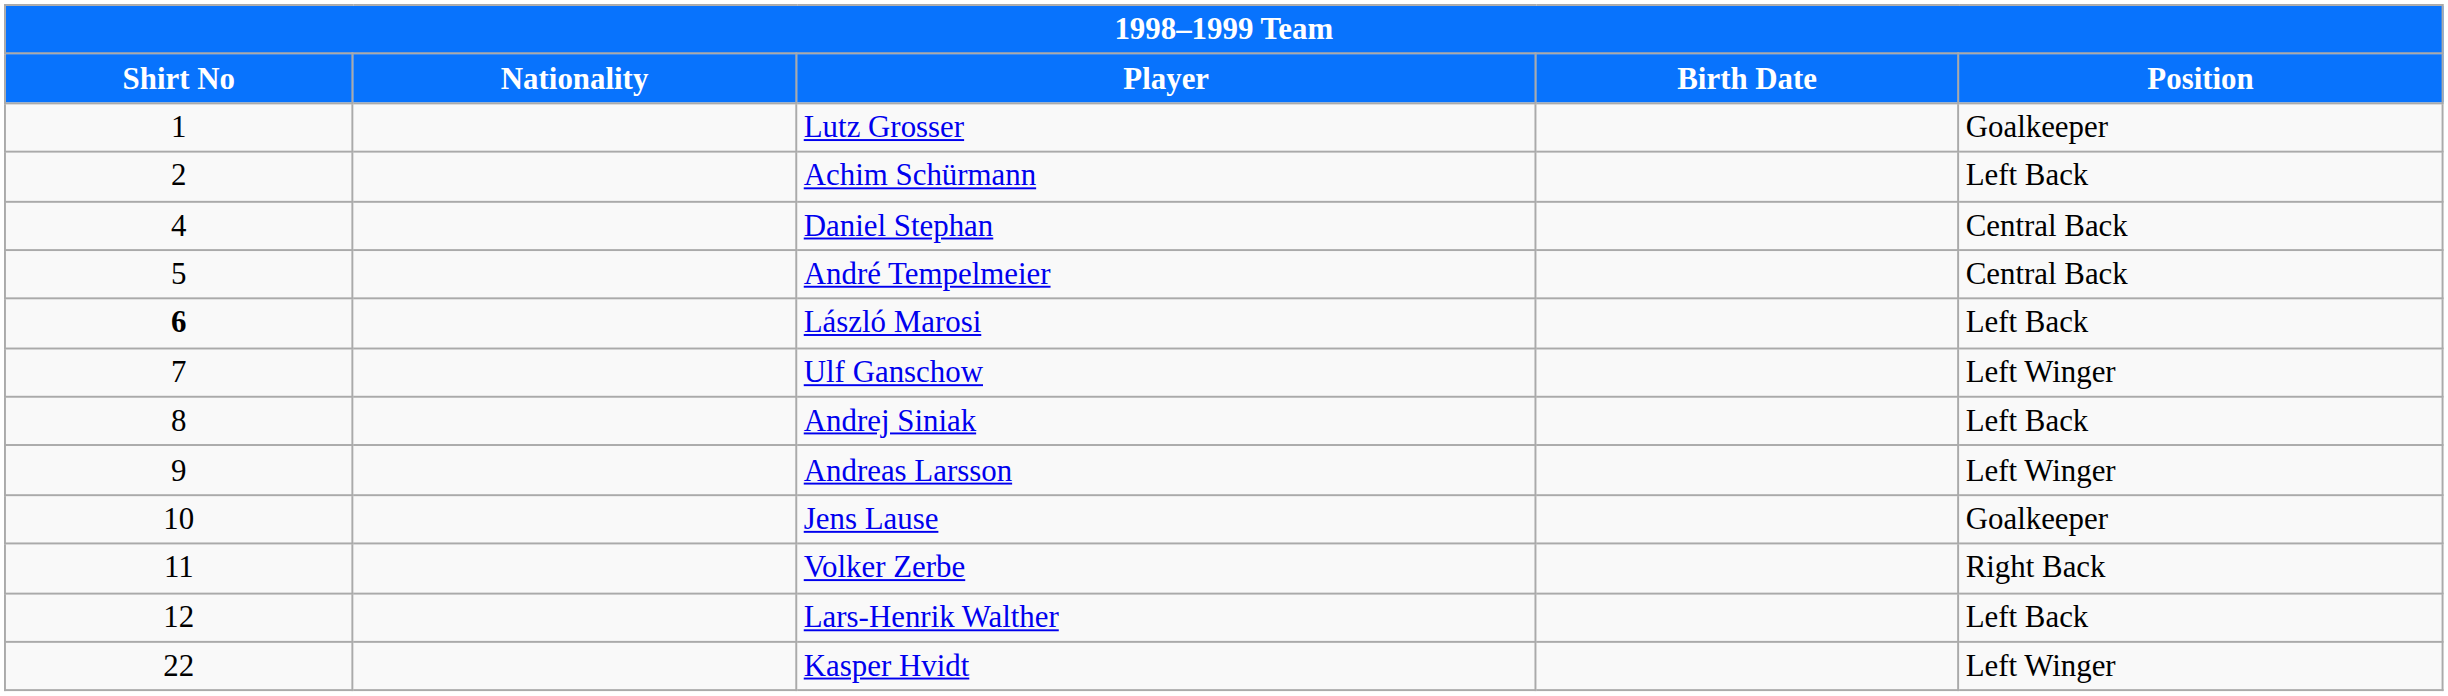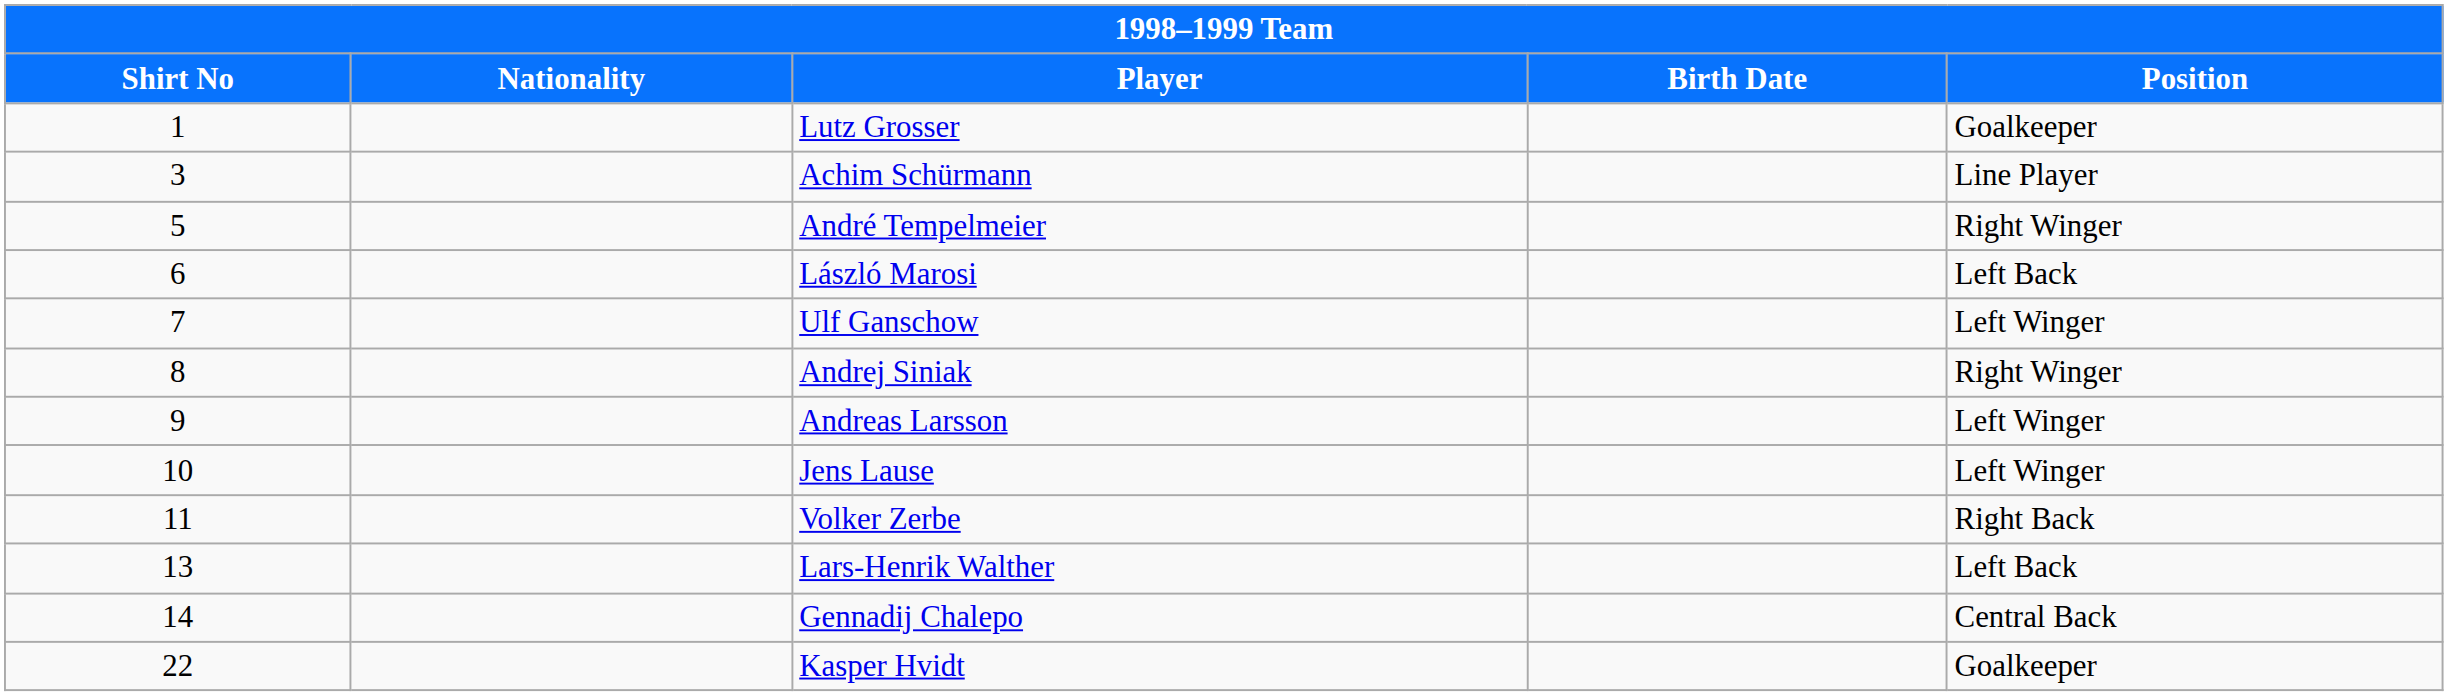Achim Schürmann | Shirt No: 2 -> 3
Achim Schürmann | Position: Left Back -> Line Player
- row: 4 | Daniel Stephan | Central Back
André Tempelmeier | Position: Central Back -> Right Winger
László Marosi | Shirt No: bold -> normal
Andrej Siniak | Position: Left Back -> Right Winger
Jens Lause | Position: Goalkeeper -> Left Winger
Lars-Henrik Walther | Shirt No: 12 -> 13
+ row: 14 | Gennadij Chalepo | Central Back
Kasper Hvidt | Position: Left Winger -> Goalkeeper
